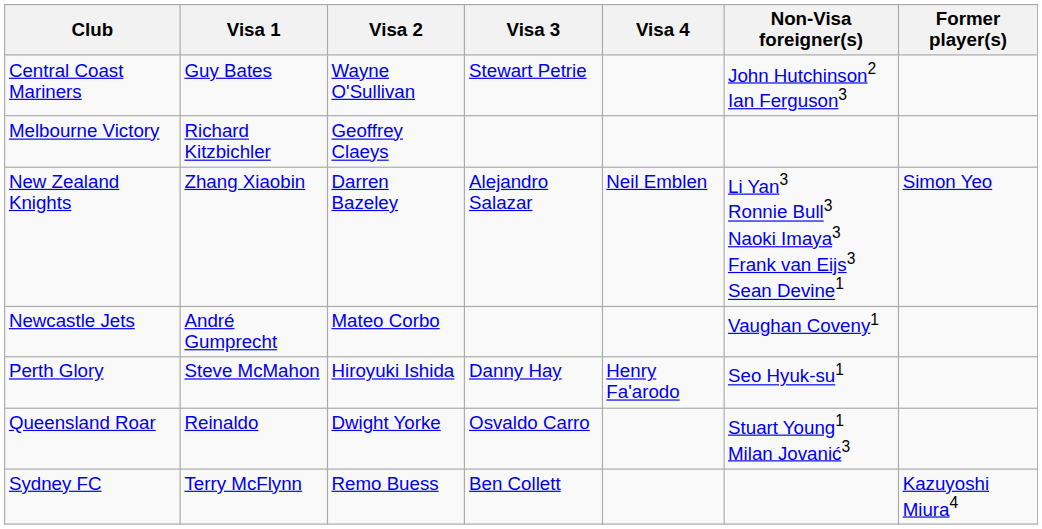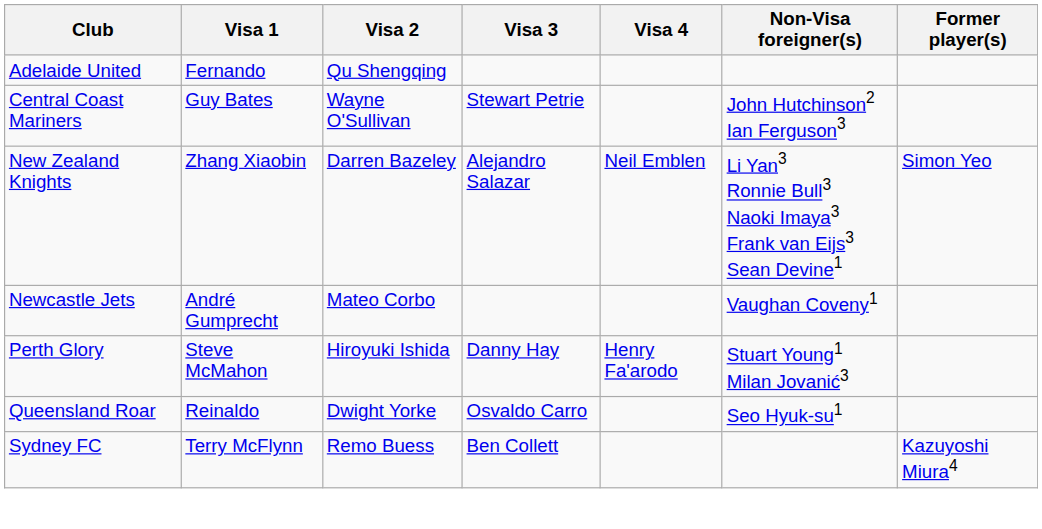+ row: Adelaide United | Fernando | Qu Shengqing
- row: Melbourne Victory | Richard Kitzbichler | Geoffrey Claeys
Perth Glory | Non-Visa foreigner(s): Seo Hyuk-su1 -> Stuart Young1 Milan Jovanić3
Queensland Roar | Non-Visa foreigner(s): Stuart Young1 Milan Jovanić3 -> Seo Hyuk-su1
